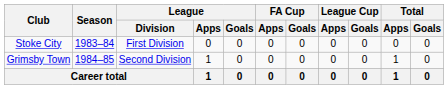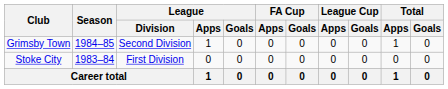rows swapped: Stoke City <-> Grimsby Town
